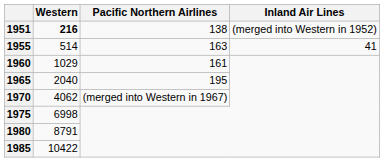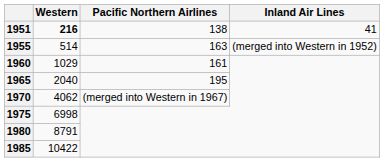1951 | Inland Air Lines: (merged into Western in 1952) -> 41
1955 | Inland Air Lines: 41 -> (merged into Western in 1952)
